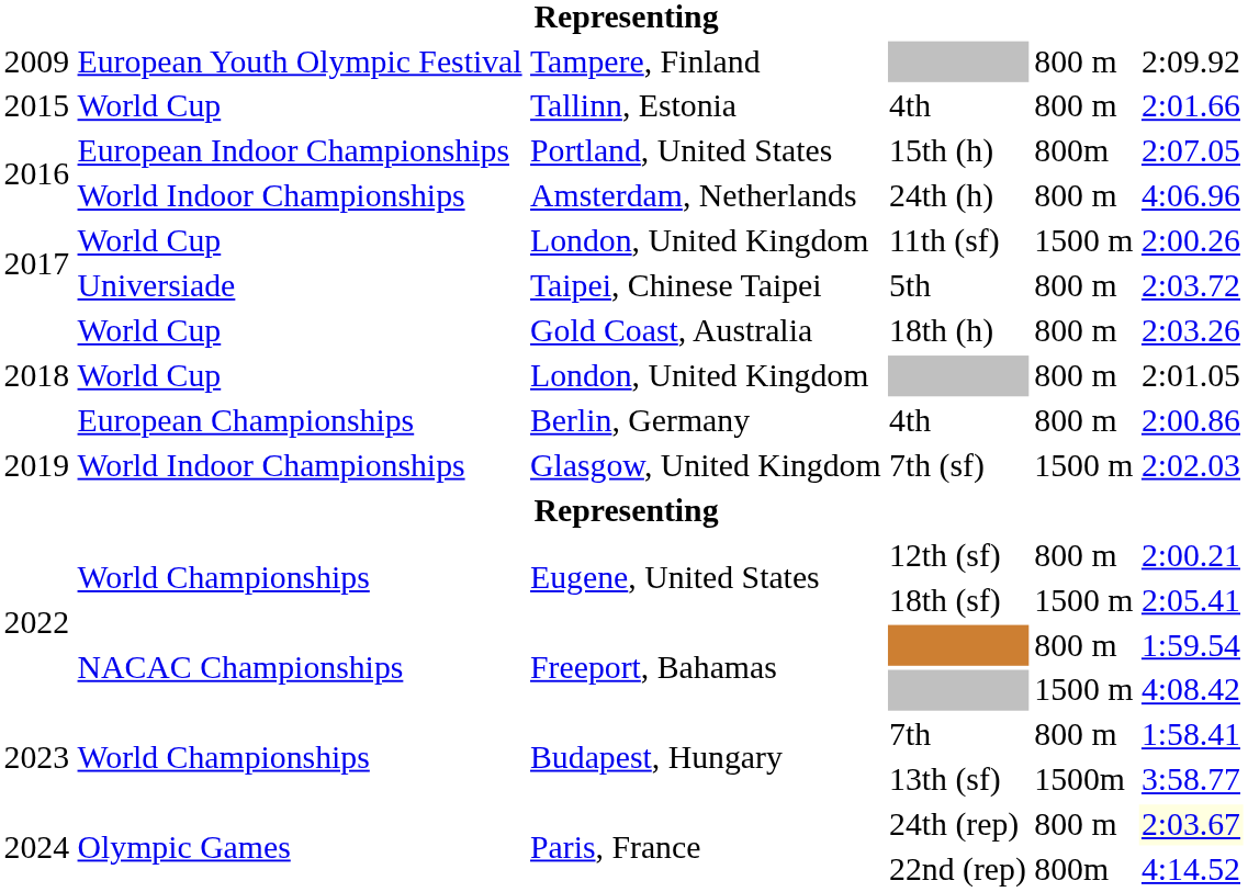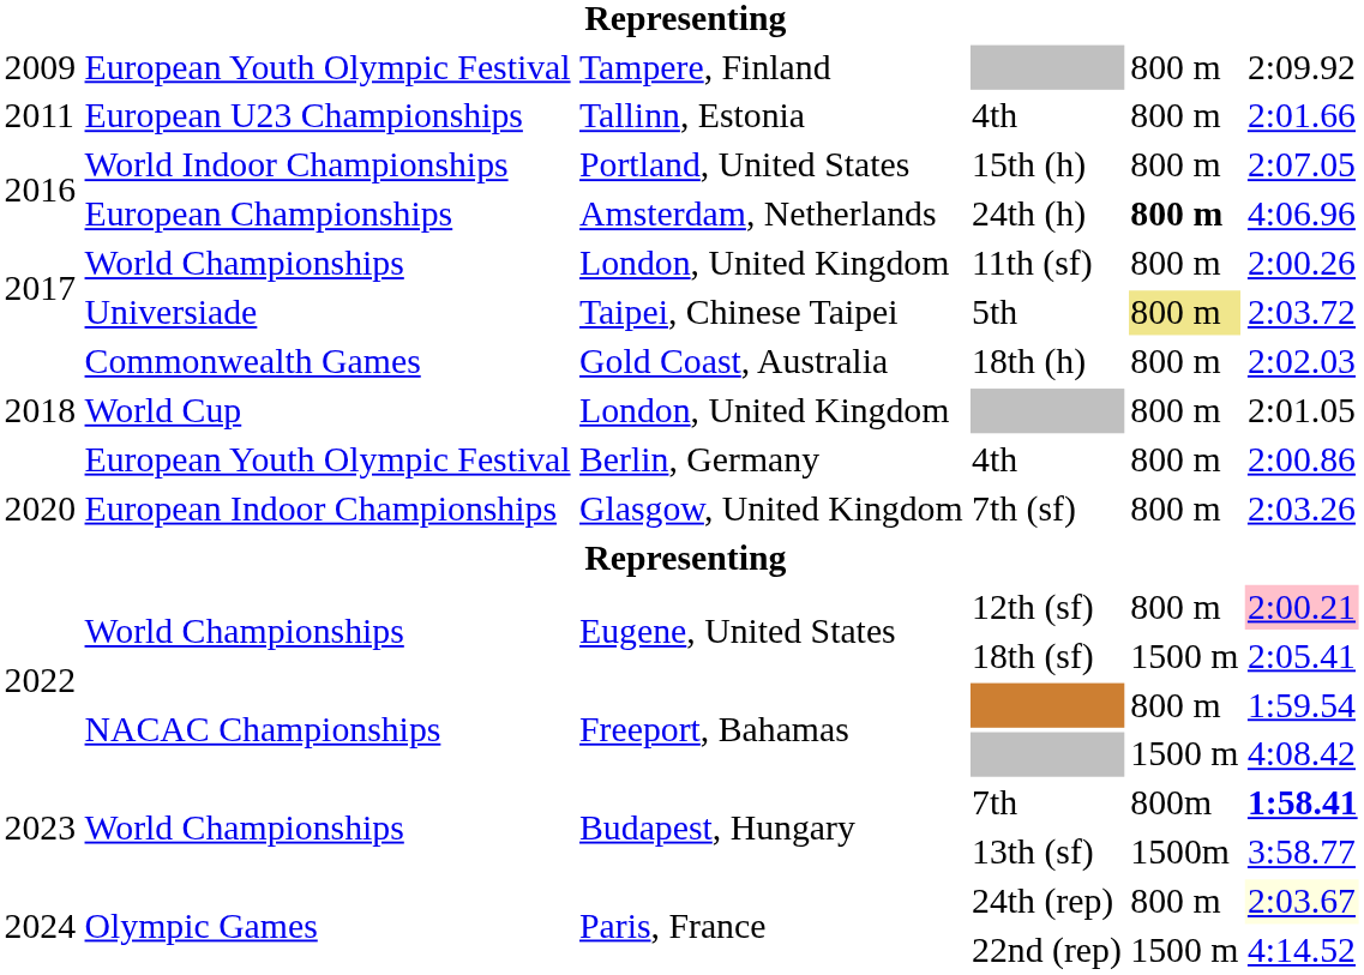Tallinn, Estonia / 4th | column 1: 2015 -> 2011
Tallinn, Estonia / 4th | column 2: World Cup -> European U23 Championships
15th (h) | column 2: European Indoor Championships -> World Indoor Championships
15th (h) | column 5: 800m -> 800 m
24th (h) | column 2: World Indoor Championships -> European Championships
24th (h) | column 5: normal -> bold
11th (sf) | column 2: World Cup -> World Championships
11th (sf) | column 5: 1500 m -> 800 m
5th | column 5: no background -> khaki background
18th (h) | column 2: World Cup -> Commonwealth Games
18th (h) | column 6: 2:03.26 -> 2:02.03
Berlin, Germany / 4th | column 2: European Championships -> European Youth Olympic Festival
7th (sf) | column 1: 2019 -> 2020
7th (sf) | column 2: World Indoor Championships -> European Indoor Championships
7th (sf) | column 5: 1500 m -> 800 m
7th (sf) | column 6: 2:02.03 -> 2:03.26
12th (sf) | column 6: no background -> pink background
7th | column 5: 800 m -> 800m
7th | column 6: normal -> bold
22nd (rep) | column 5: 800m -> 1500 m
